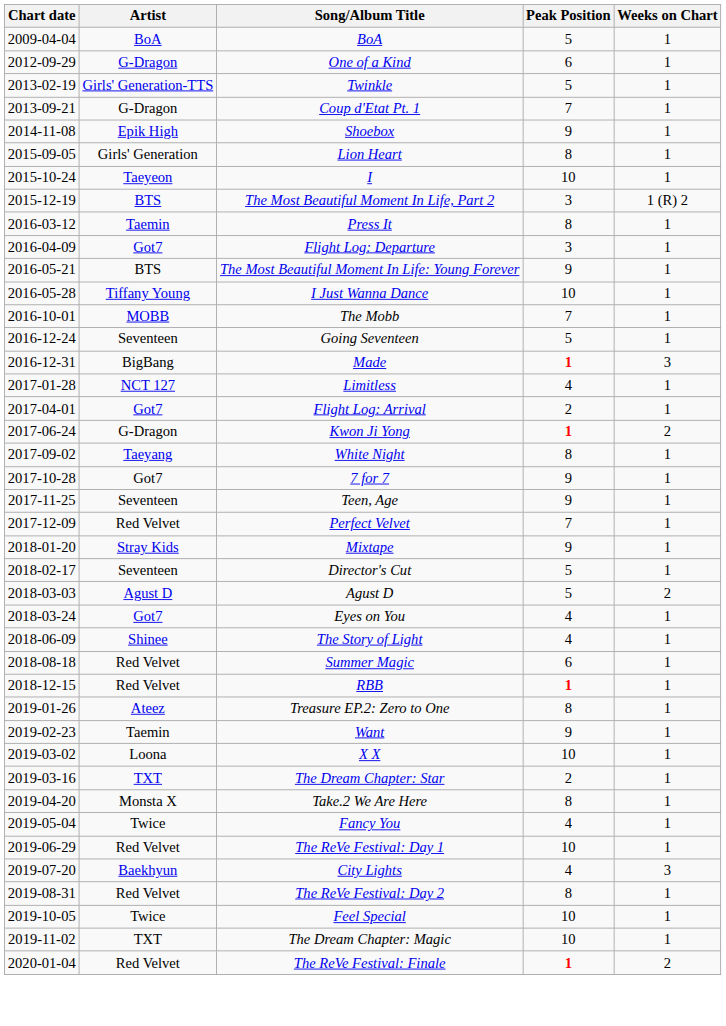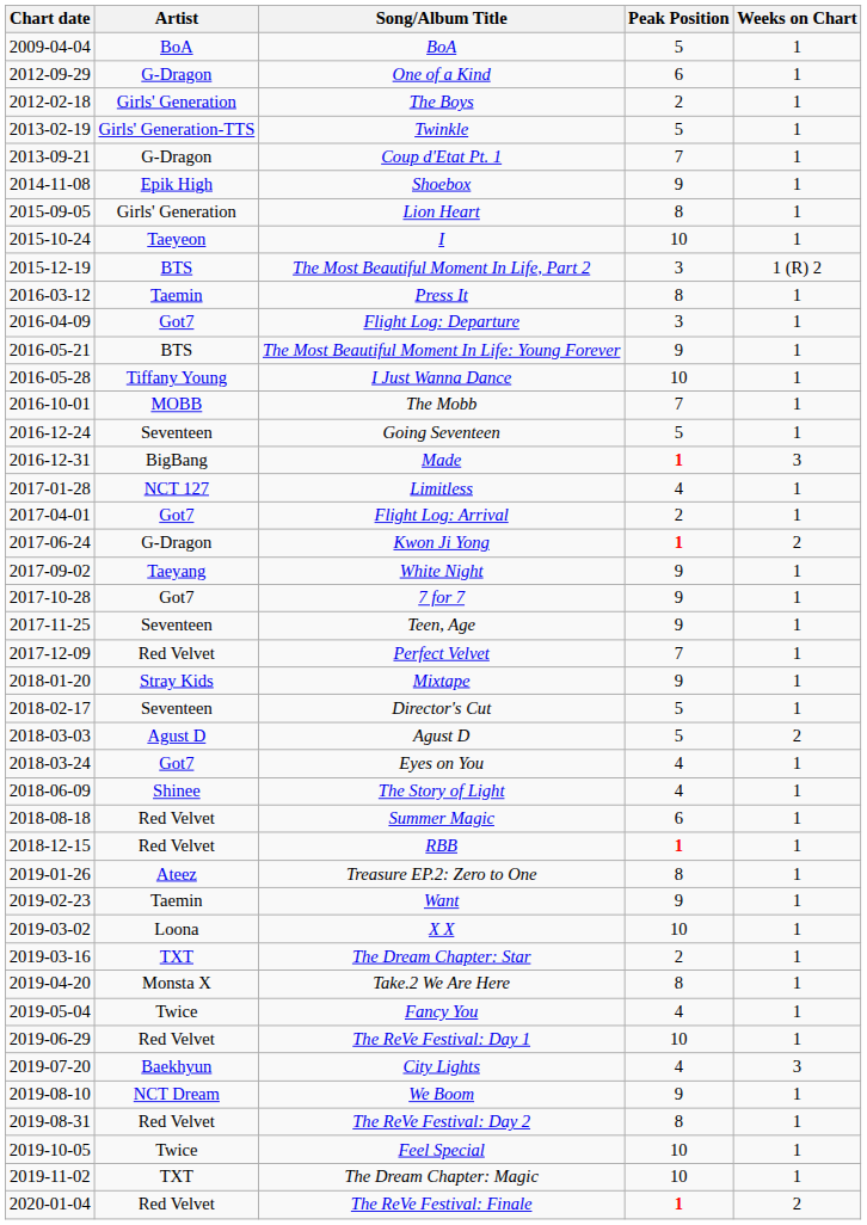+ row: 2012-02-18 | Girls' Generation | The Boys | 2 | 1
White Night | Peak Position: 8 -> 9
+ row: 2019-08-10 | NCT Dream | We Boom | 9 | 1
